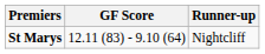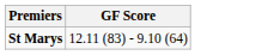- column: Runner-up | Nightcliff
